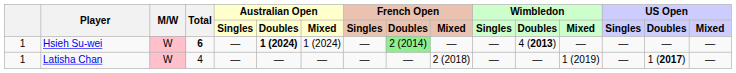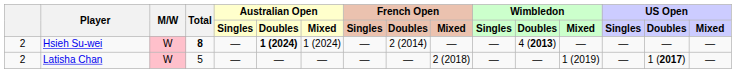Hsieh Su-wei | column 1: 1 -> 2
Hsieh Su-wei | Total: 6 -> 8
Hsieh Su-wei | French Open / Doubles: lightgreen background -> no background
Latisha Chan | column 1: 1 -> 2
Latisha Chan | Total: 4 -> 5
